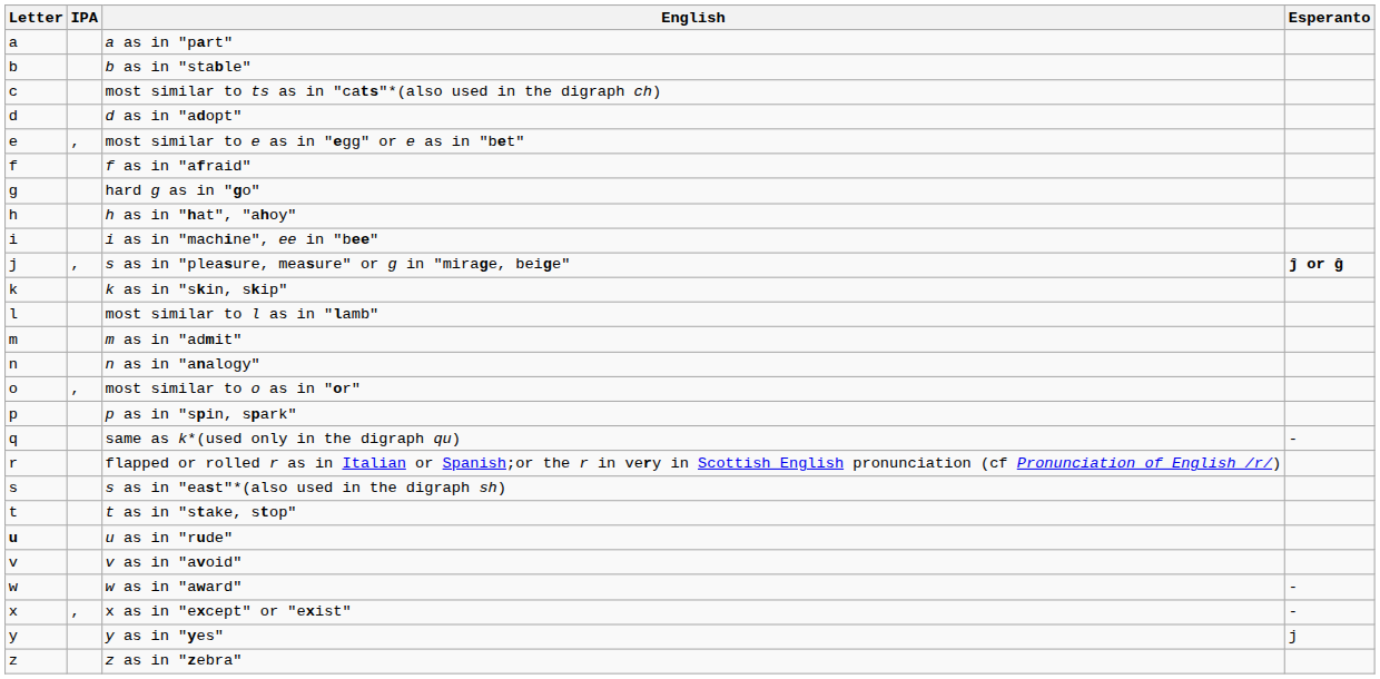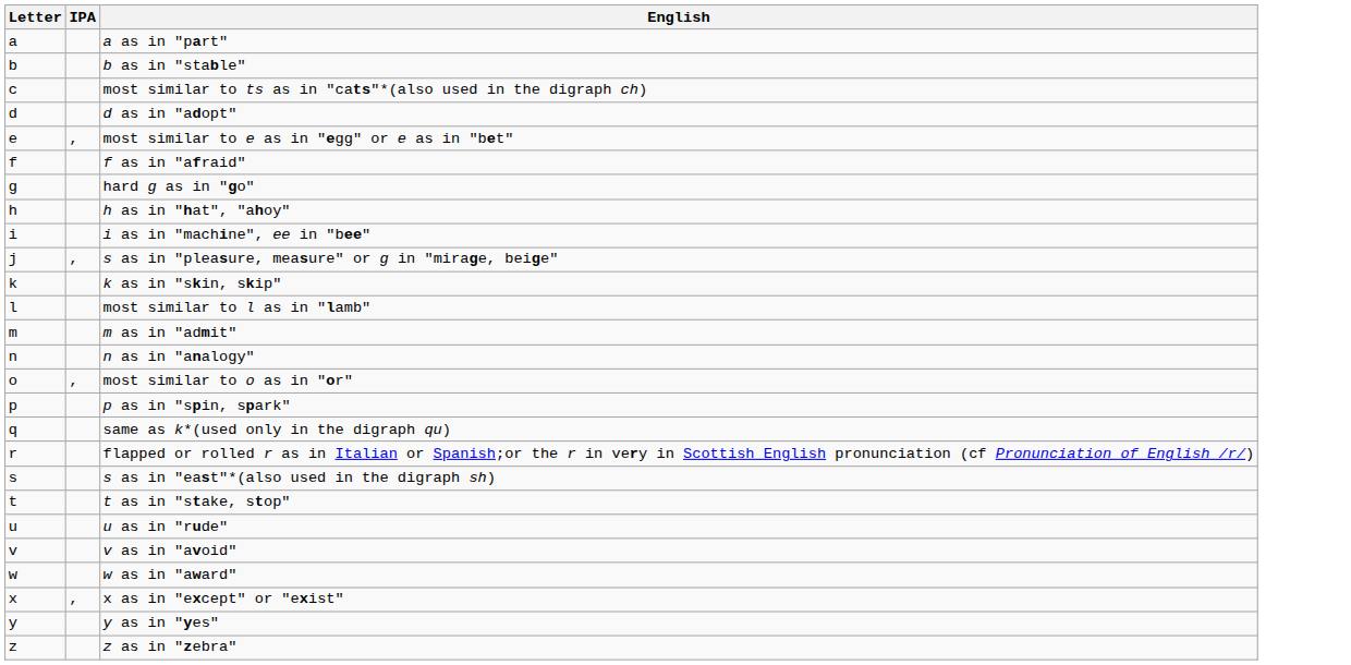- column: Esperanto | ĵ or ĝ | - | - | - | j
u as in "rude" | Letter: bold -> normal
